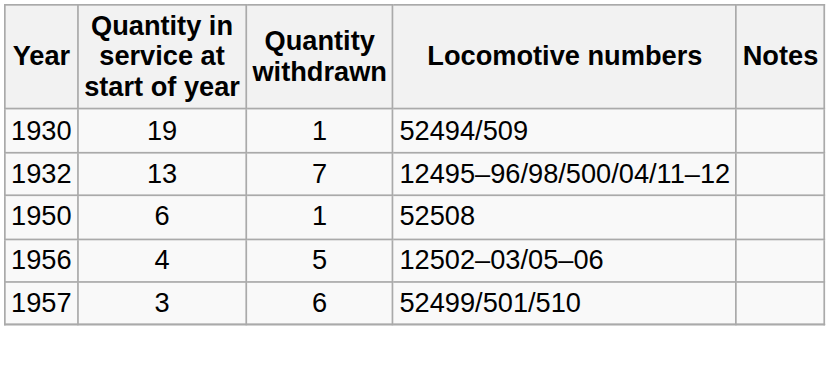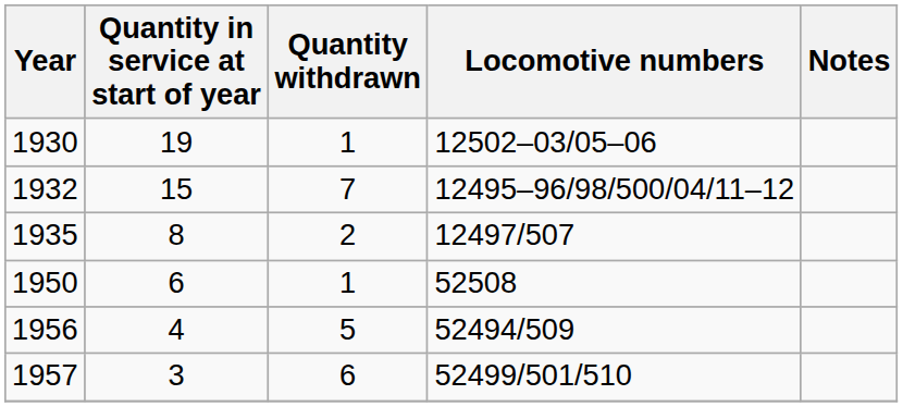1930 | Locomotive numbers: 52494/509 -> 12502–03/05–06
1932 | Quantity in service at start of year: 13 -> 15
+ row: 1935 | 8 | 2 | 12497/507
1956 | Locomotive numbers: 12502–03/05–06 -> 52494/509
